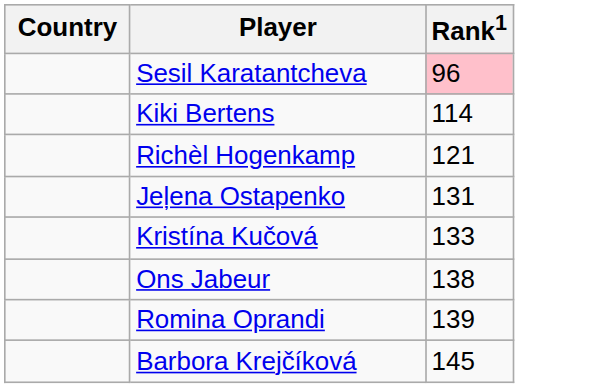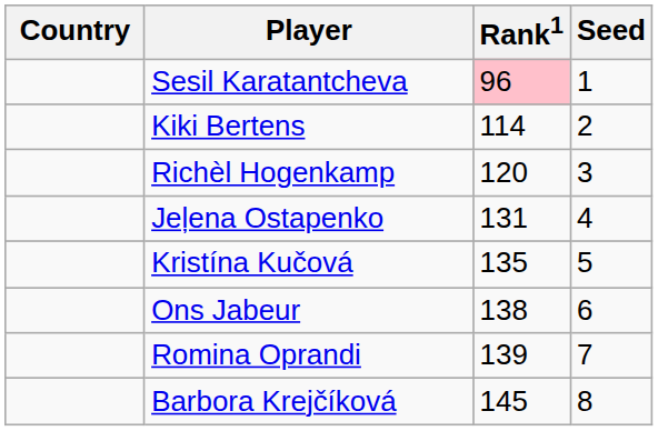+ column: Seed | 1 | 2 | 3 | 4 | 5 | 6 | 7 | 8
Richèl Hogenkamp | Rank1: 121 -> 120
Kristína Kučová | Rank1: 133 -> 135
